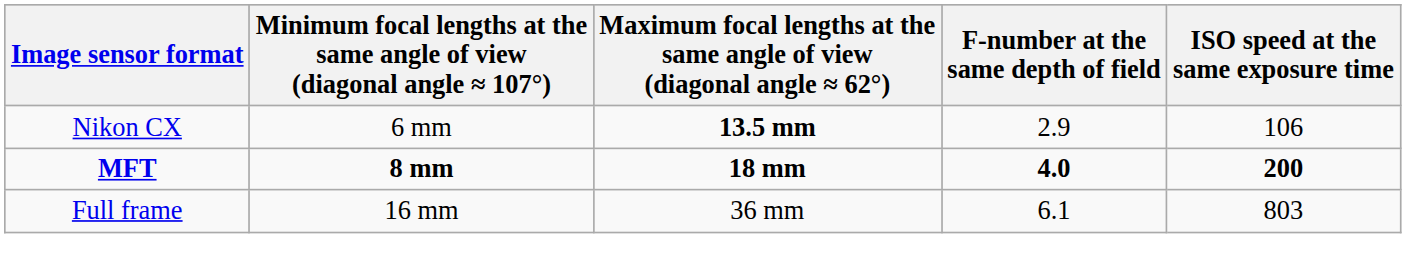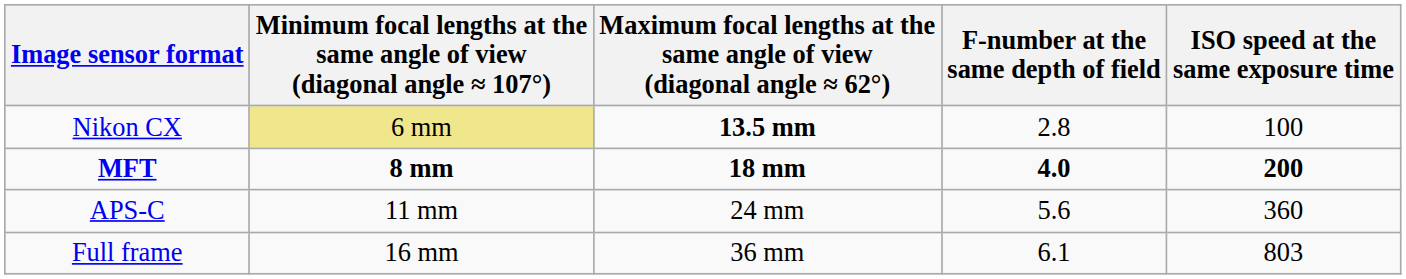Nikon CX | column 2: no background -> khaki background
Nikon CX | F-number at the same depth of field: 2.9 -> 2.8
Nikon CX | ISO speed at the same exposure time: 106 -> 100
+ row: APS-C | 11 mm | 24 mm | 5.6 | 360
